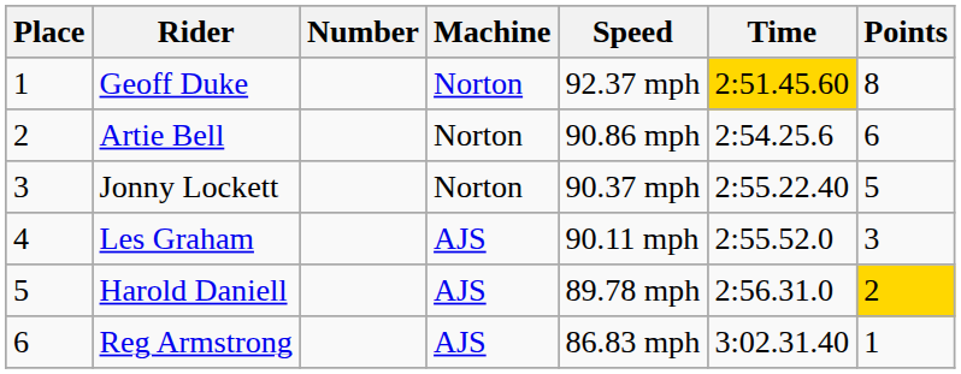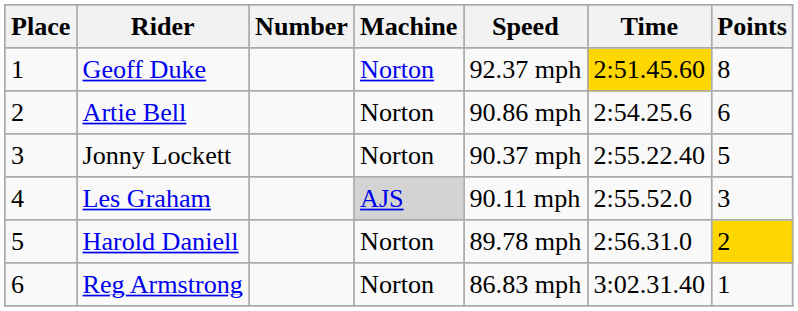Les Graham | Machine: no background -> lightgrey background
Harold Daniell | Machine: AJS -> Norton
Reg Armstrong | Machine: AJS -> Norton
